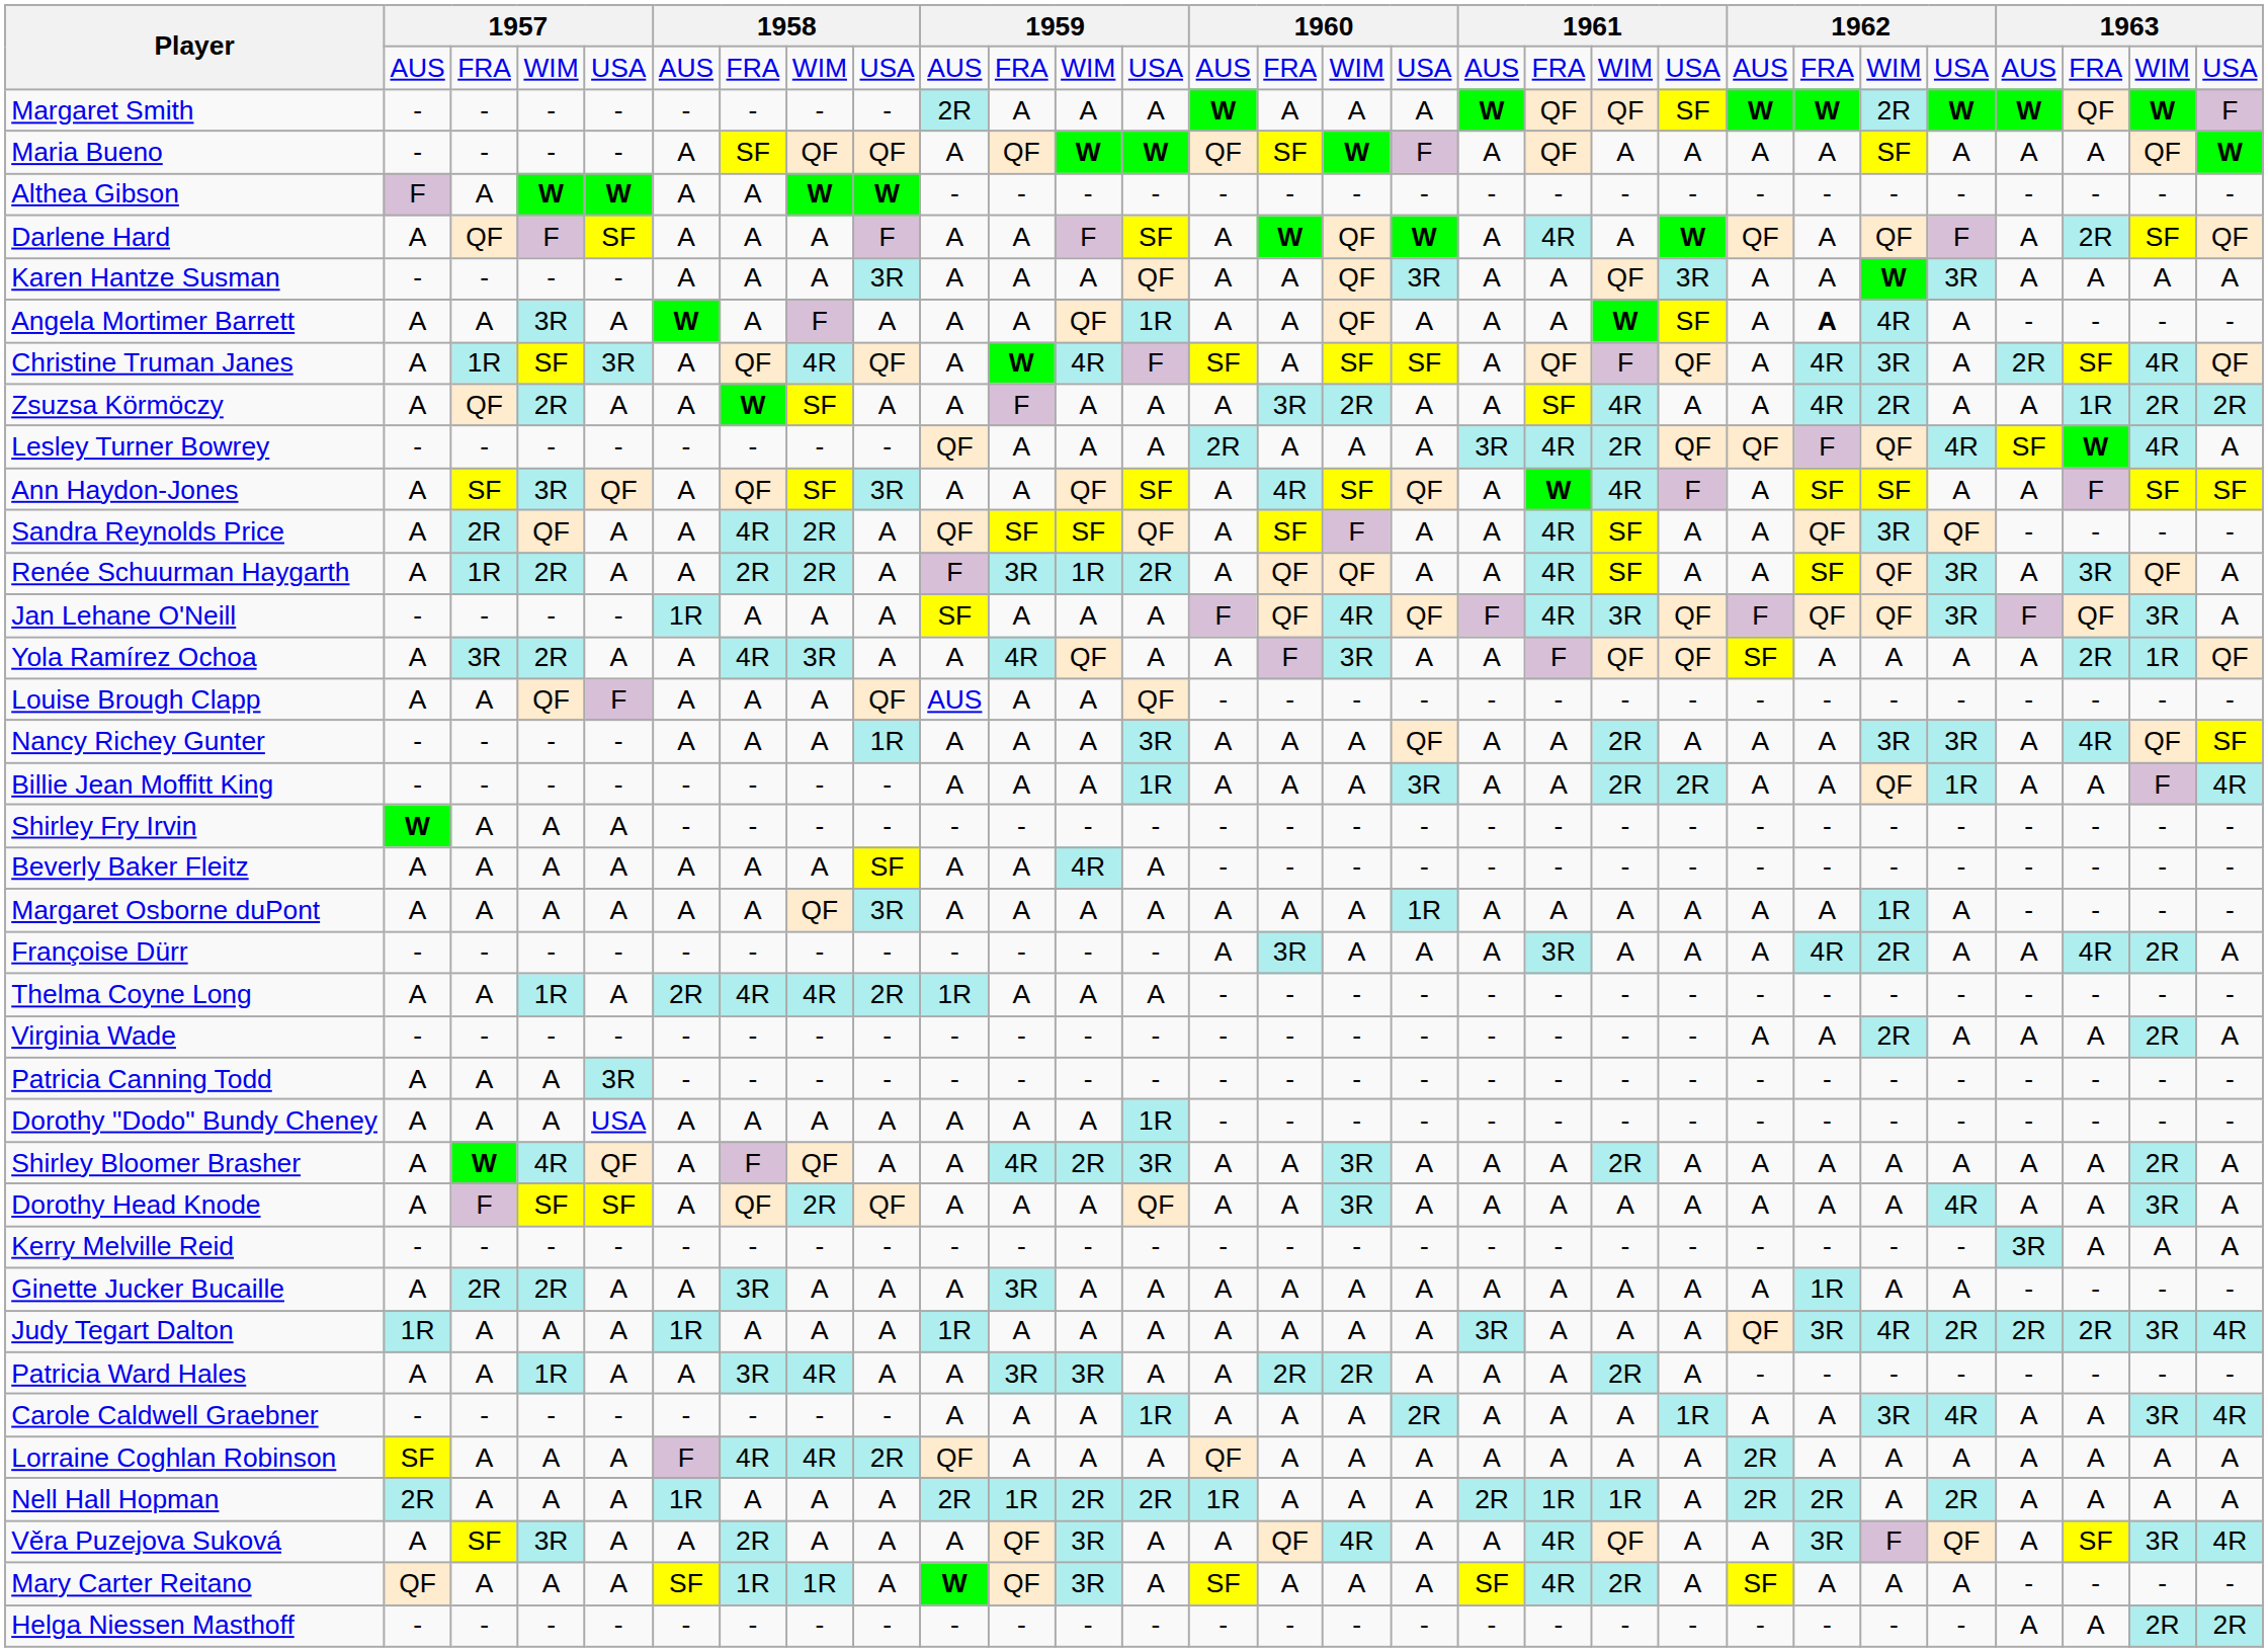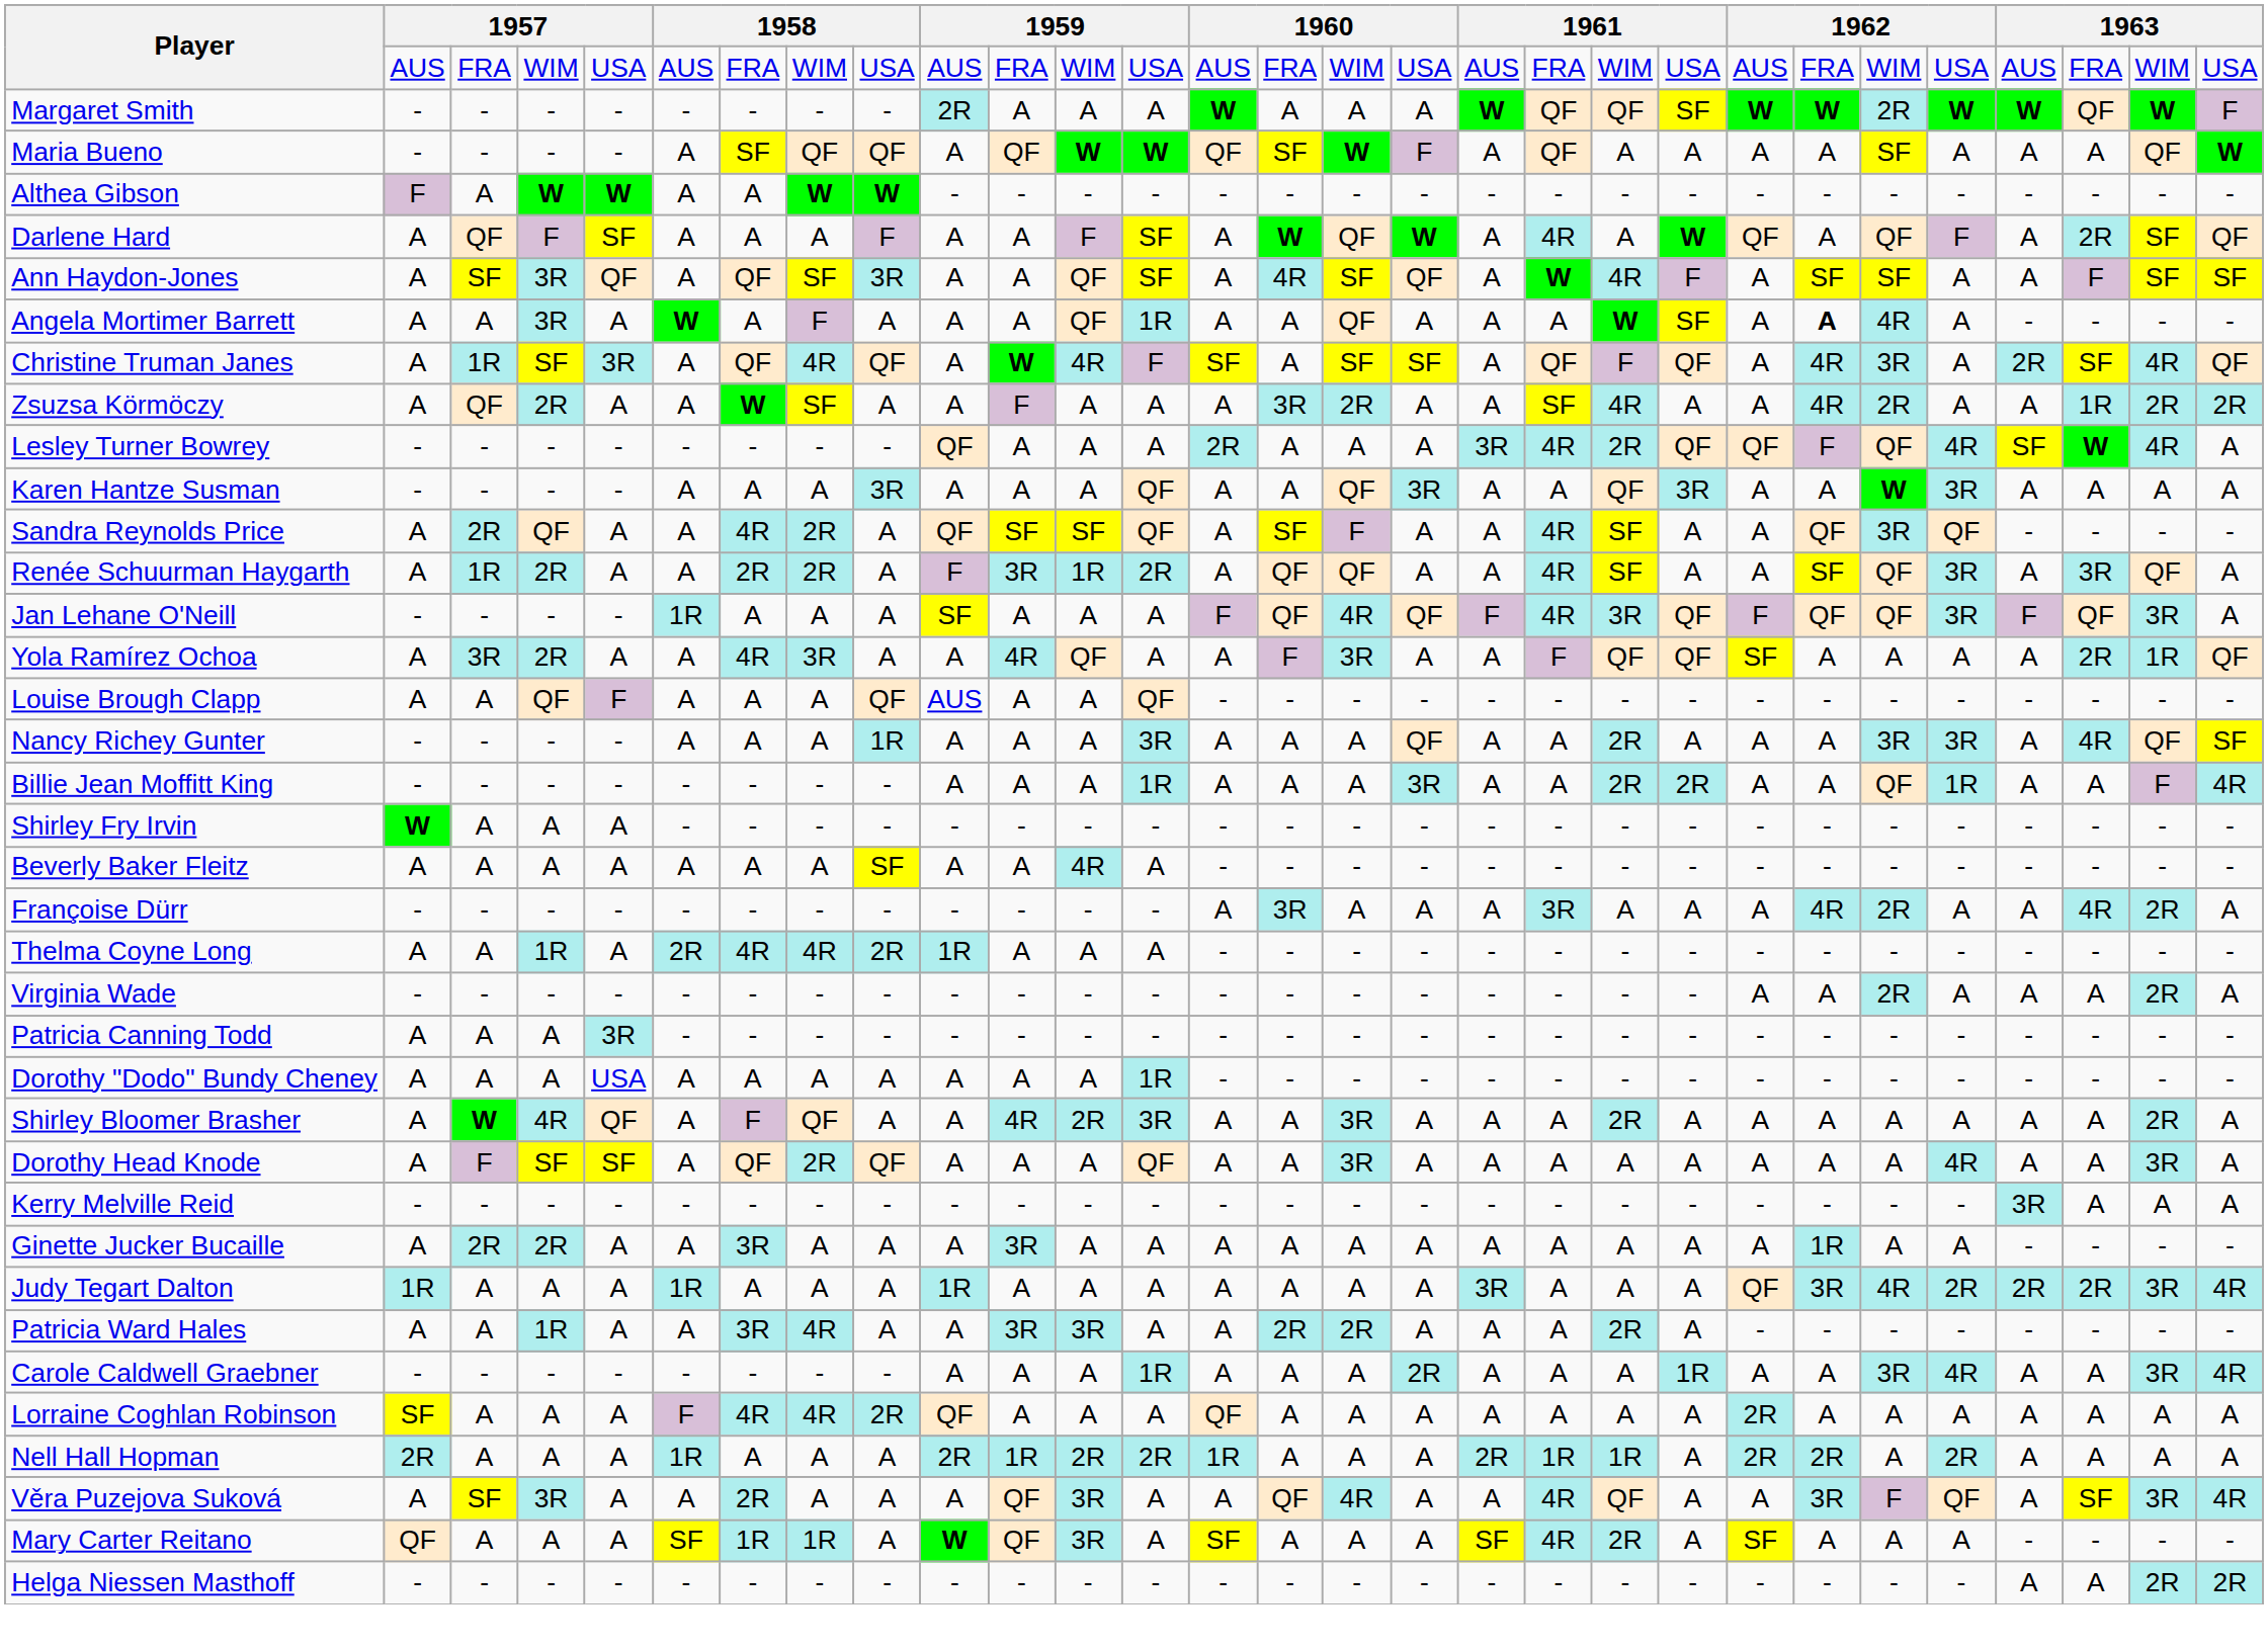rows swapped: Ann Haydon-Jones <-> Karen Hantze Susman
- row: Margaret Osborne duPont | A | A | A | A | A | A | QF | 3R | A | A | A | A | A | A | A | 1R | A | A | A | A | A | A | 1R | A | - | - | - | -
